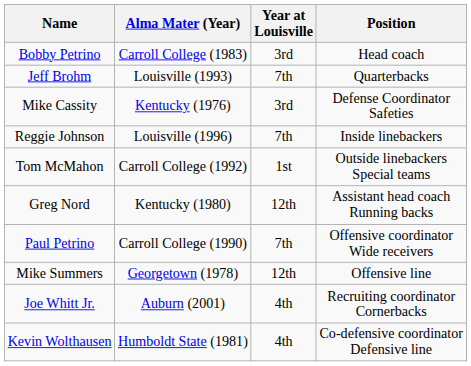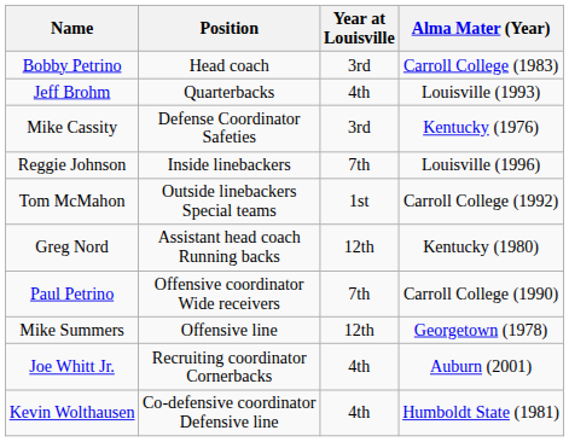columns swapped: Position <-> Alma Mater (Year)
Jeff Brohm | Year at Louisville: 7th -> 4th
